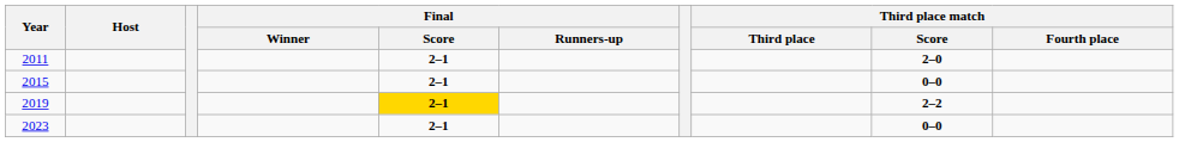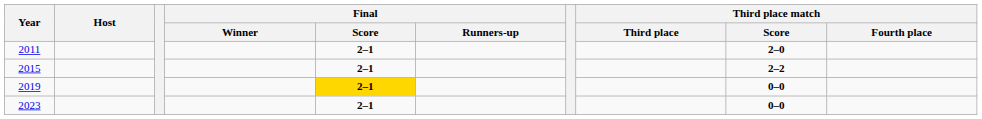2015 | Third place match / Score: 0–0 -> 2–2
2019 | Third place match / Score: 2–2 -> 0–0
